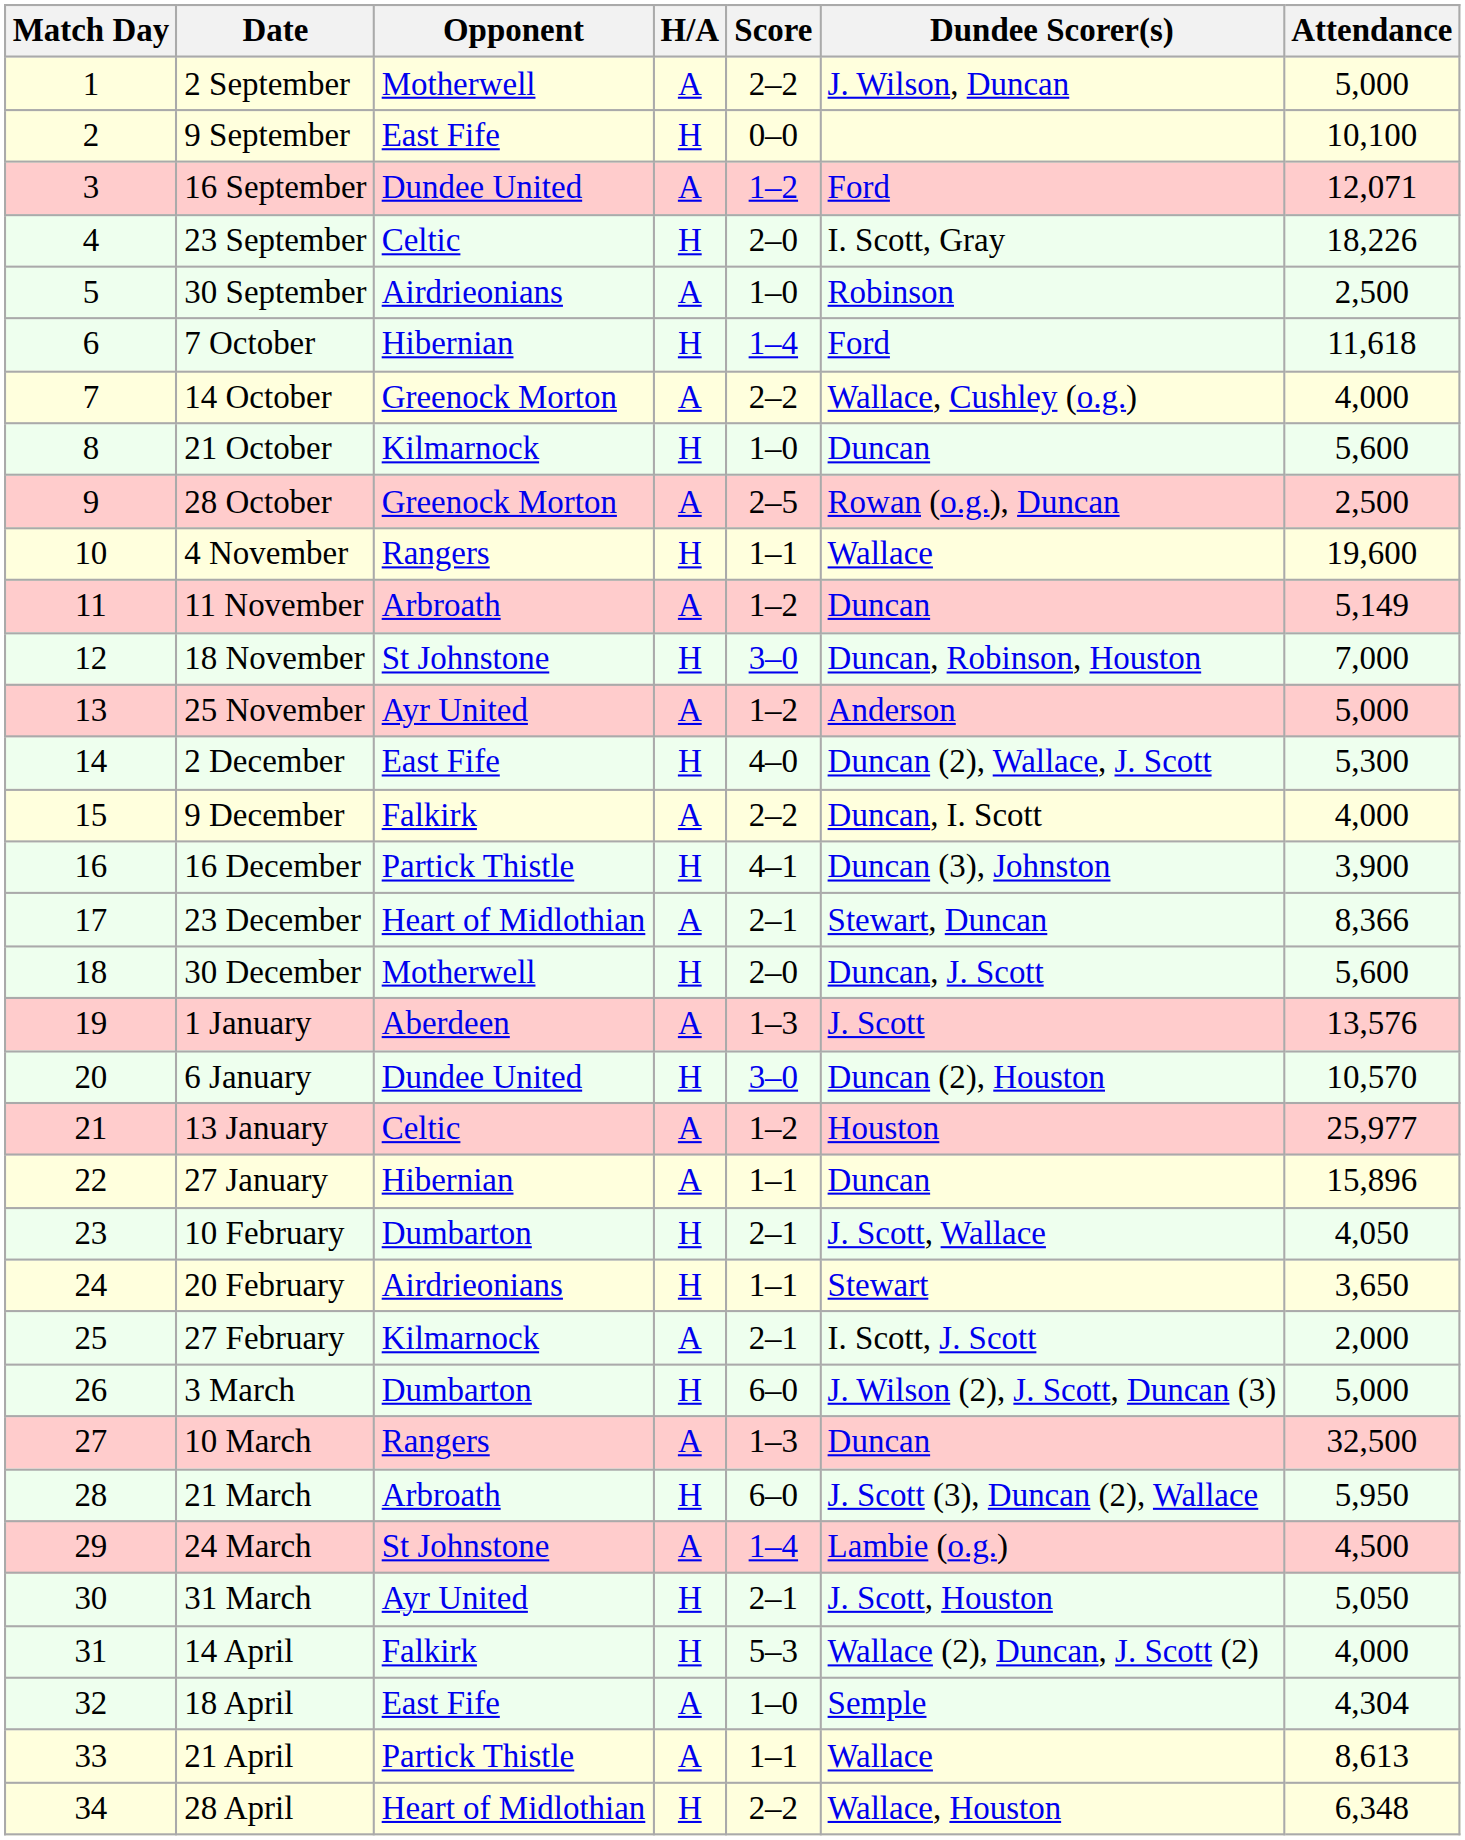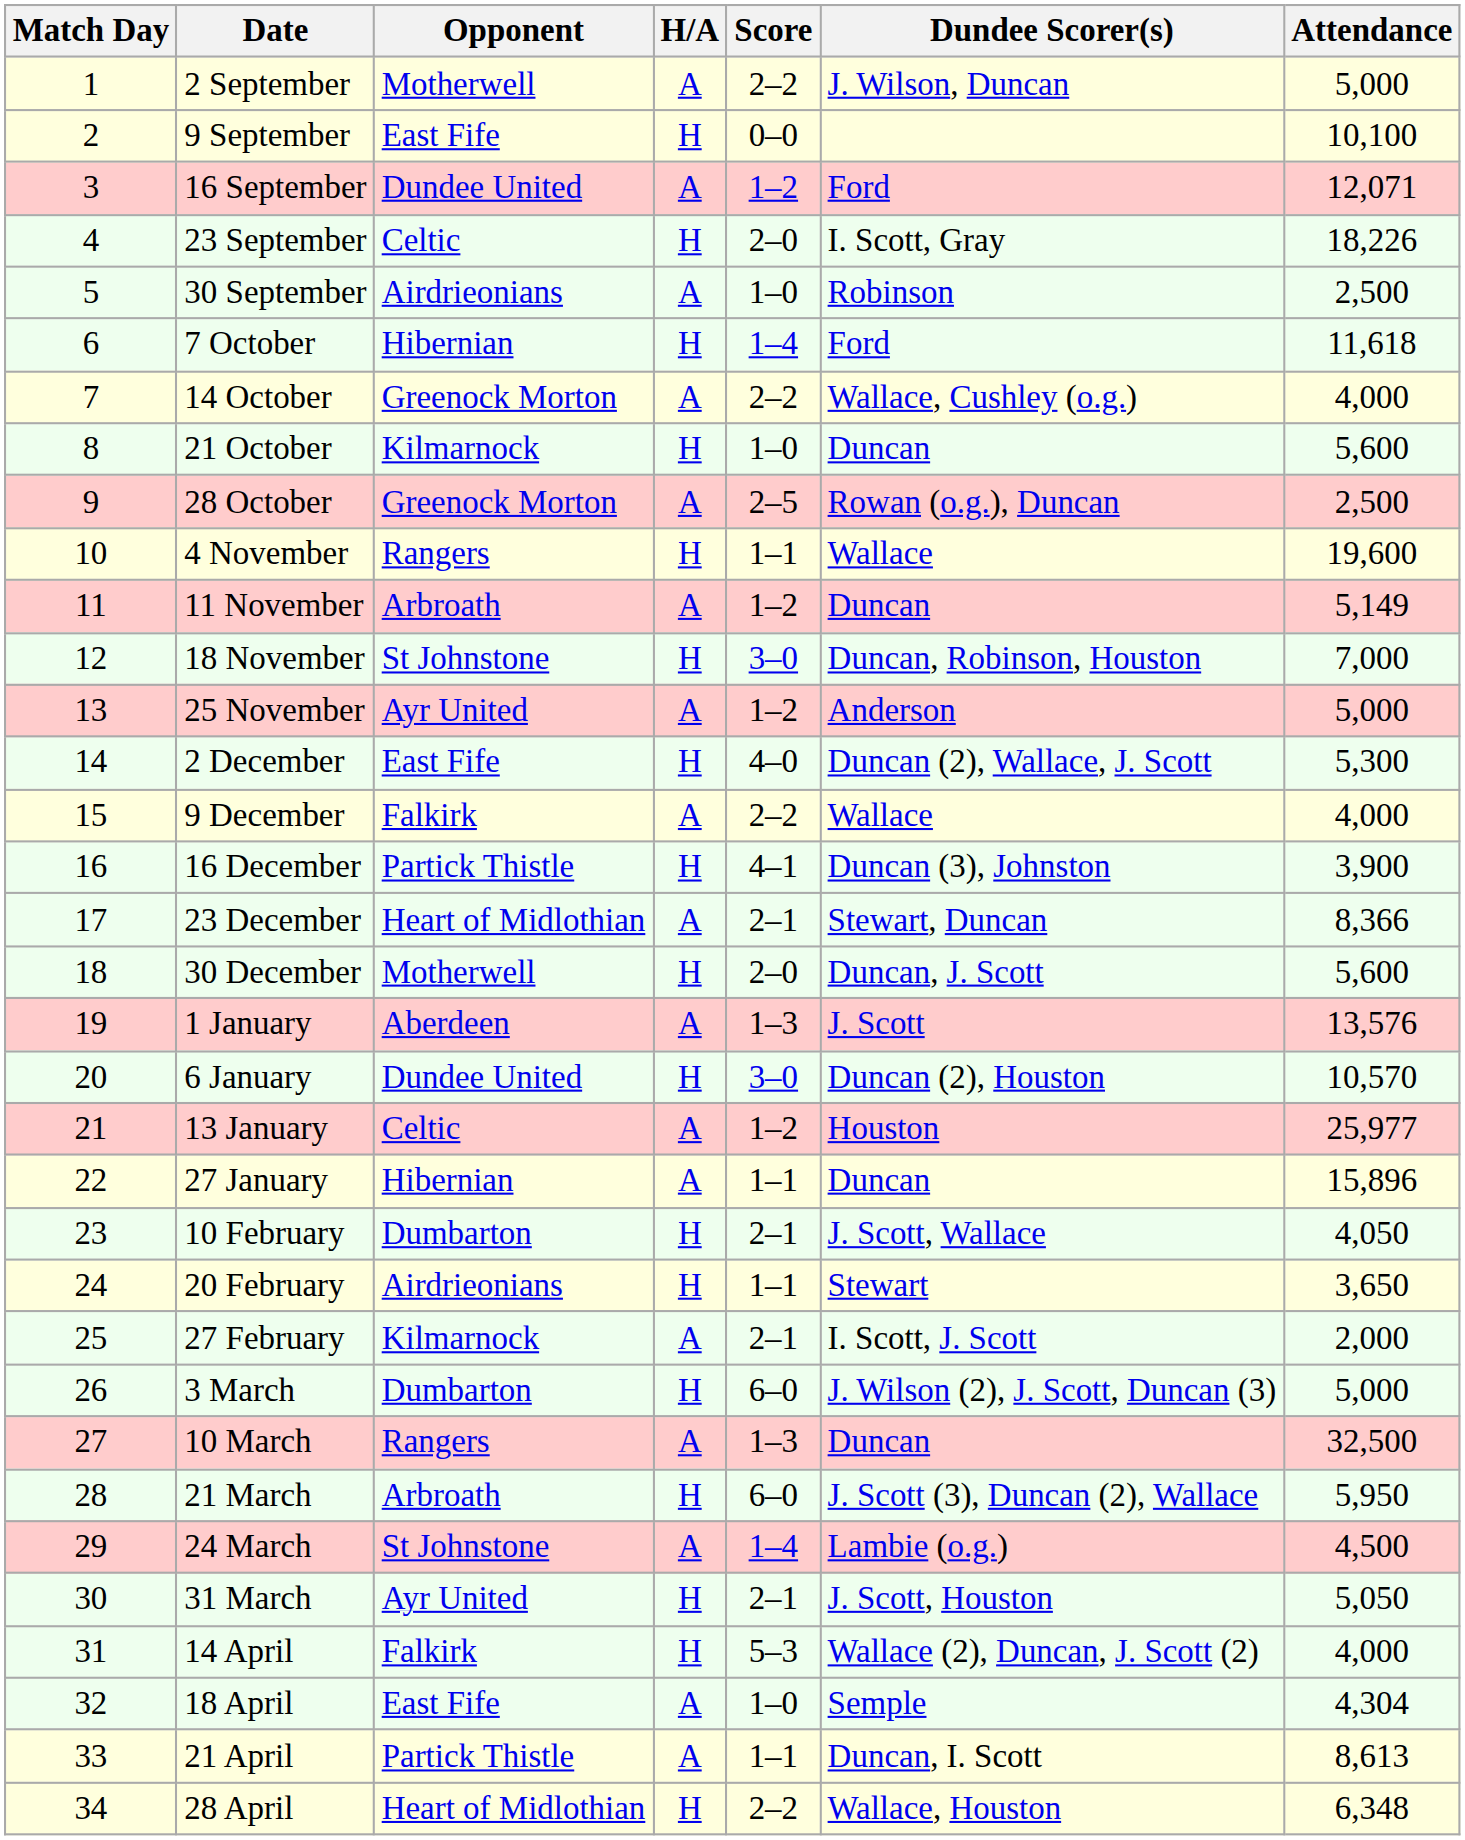9 December | Dundee Scorer(s): Duncan, I. Scott -> Wallace
21 April | Dundee Scorer(s): Wallace -> Duncan, I. Scott
